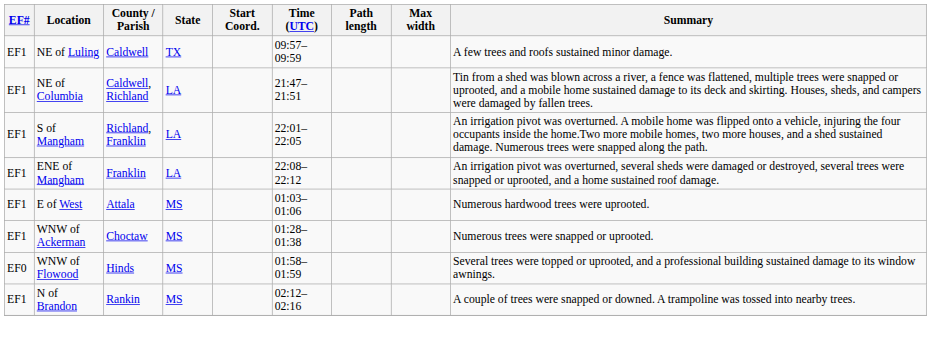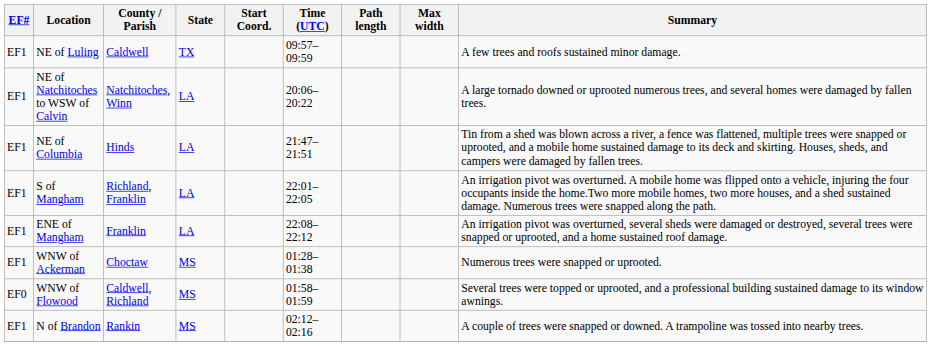+ row: EF1 | NE of Natchitoches to WSW of Calvin | Natchitoches, Winn | LA | 20:06–20:22 | A large tornado downed or uprooted numerous trees, and several homes were damaged by fallen trees.
NE of Columbia | County / Parish: Caldwell, Richland -> Hinds
- row: EF1 | E of West | Attala | MS | 01:03–01:06 | Numerous hardwood trees were uprooted.
WNW of Flowood | County / Parish: Hinds -> Caldwell, Richland
